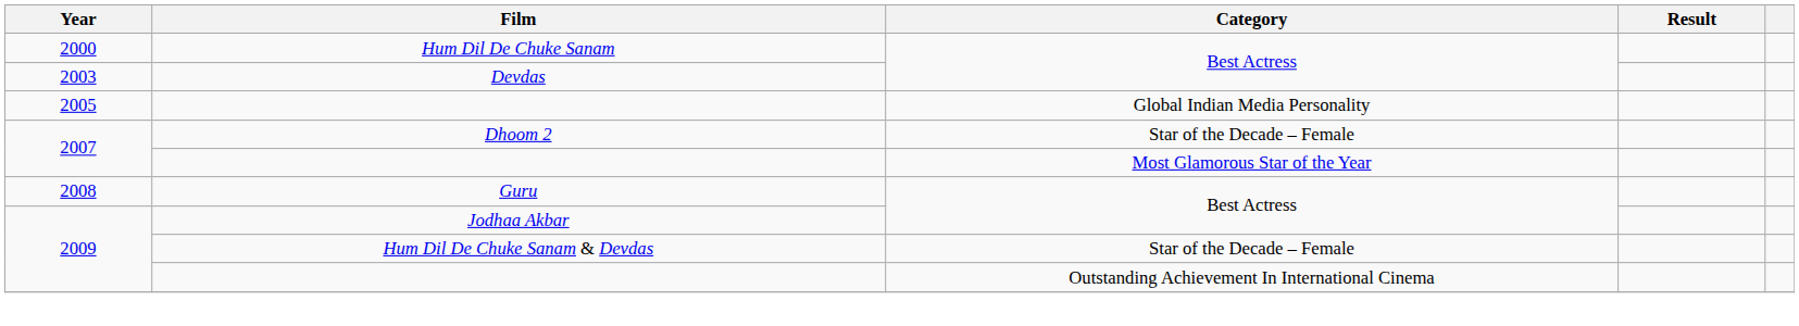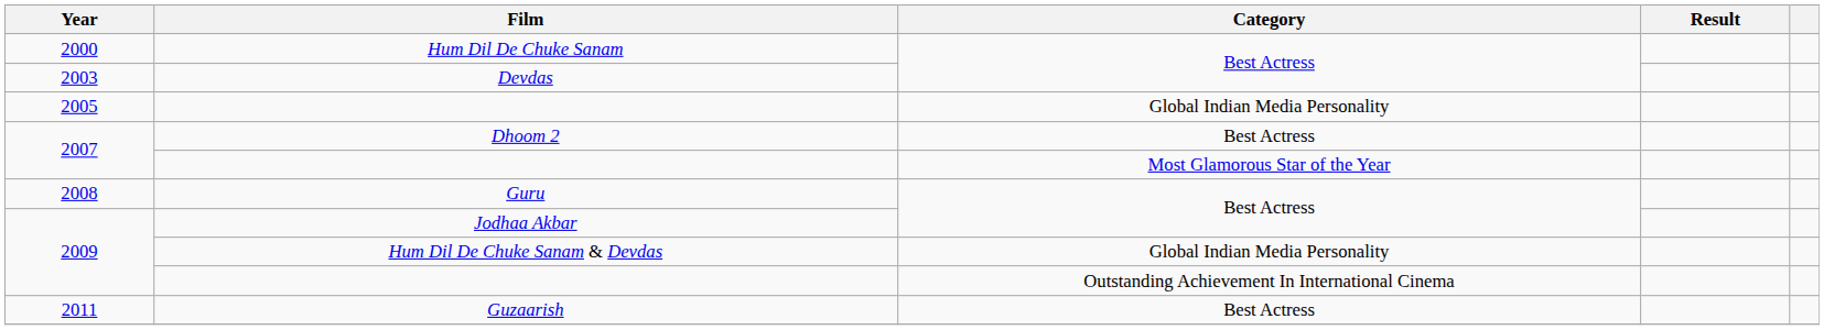Dhoom 2 | Category: Star of the Decade – Female -> Best Actress
Hum Dil De Chuke Sanam & Devdas | Category: Star of the Decade – Female -> Global Indian Media Personality
+ row: 2011 | Guzaarish | Best Actress
